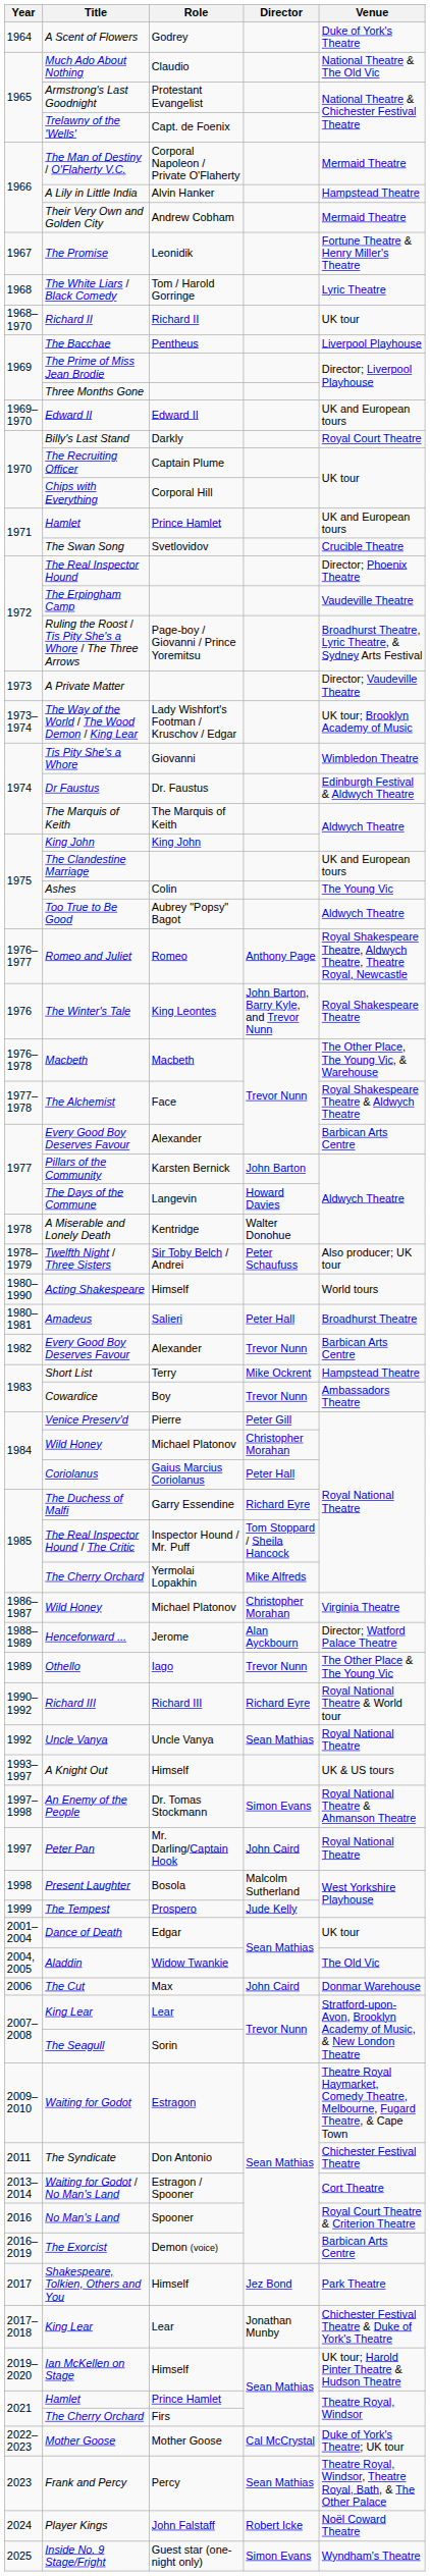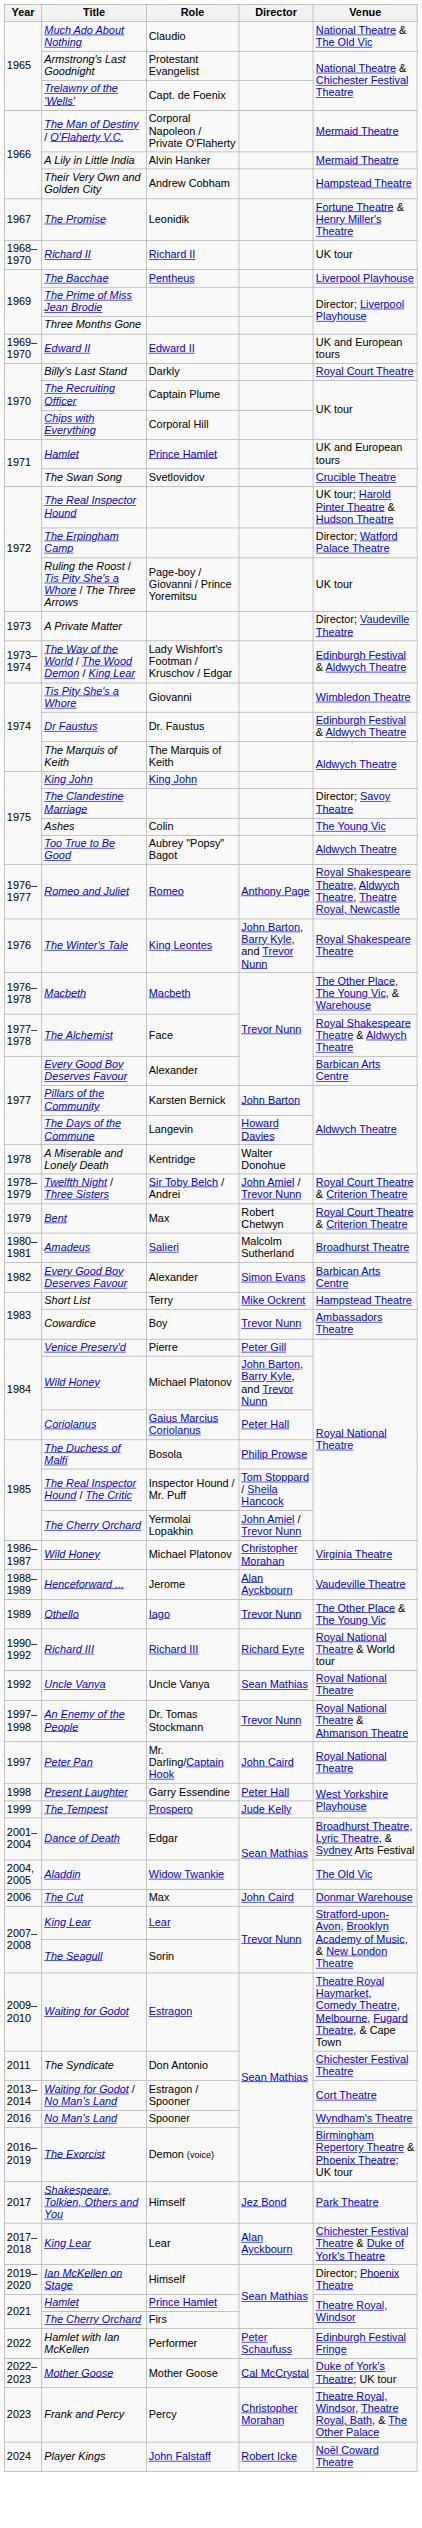- row: 1964 | A Scent of Flowers | Godrey | Duke of York's Theatre
A Lily in Little India | Venue: Hampstead Theatre -> Mermaid Theatre
Their Very Own and Golden City | Venue: Mermaid Theatre -> Hampstead Theatre
- row: 1968 | The White Liars / Black Comedy | Tom / Harold Gorringe | Lyric Theatre
The Real Inspector Hound | Venue: Director; Phoenix Theatre -> UK tour; Harold Pinter Theatre & Hudson Theatre
The Erpingham Camp | Venue: Vaudeville Theatre -> Director; Watford Palace Theatre
Ruling the Roost / Tis Pity She's a Whore / The Three Arrows | Venue: Broadhurst Theatre, Lyric Theatre, & Sydney Arts Festival -> UK tour
The Way of the World / The Wood Demon / King Lear | Venue: UK tour; Brooklyn Academy of Music -> Edinburgh Festival & Aldwych Theatre
The Clandestine Marriage | Venue: UK and European tours -> Director; Savoy Theatre
Twelfth Night / Three Sisters | Director: Peter Schaufuss -> John Amiel / Trevor Nunn
Twelfth Night / Three Sisters | Venue: Also producer; UK tour -> Royal Court Theatre & Criterion Theatre
+ row: 1979 | Bent | Max | Robert Chetwyn | Royal Court Theatre & Criterion Theatre
- row: 1980–1990 | Acting Shakespeare | Himself | World tours
Amadeus | Director: Peter Hall -> Malcolm Sutherland
1982 / Every Good Boy Deserves Favour | Director: Trevor Nunn -> Simon Evans
1984 / Wild Honey | Director: Christopher Morahan -> John Barton, Barry Kyle, and Trevor Nunn
The Duchess of Malfi | Role: Garry Essendine -> Bosola
The Duchess of Malfi | Director: Richard Eyre -> Philip Prowse
1985 / The Cherry Orchard | Director: Mike Alfreds -> John Amiel / Trevor Nunn
Henceforward ... | Venue: Director; Watford Palace Theatre -> Vaudeville Theatre
- row: 1993–1997 | A Knight Out | Himself | UK & US tours
An Enemy of the People | Director: Simon Evans -> Trevor Nunn
Present Laughter | Role: Bosola -> Garry Essendine
Present Laughter | Director: Malcolm Sutherland -> Peter Hall
Dance of Death | Venue: UK tour -> Broadhurst Theatre, Lyric Theatre, & Sydney Arts Festival
No Man's Land | Venue: Royal Court Theatre & Criterion Theatre -> Wyndham's Theatre
The Exorcist | Venue: Barbican Arts Centre -> Birmingham Repertory Theatre & Phoenix Theatre; UK tour
2017–2018 / King Lear | Director: Jonathan Munby -> Alan Ayckbourn
Ian McKellen on Stage | Venue: UK tour; Harold Pinter Theatre & Hudson Theatre -> Director; Phoenix Theatre
+ row: 2022 | Hamlet with Ian McKellen | Performer | Peter Schaufuss | Edinburgh Festival Fringe
Frank and Percy | Director: Sean Mathias -> Christopher Morahan
- row: 2025 | Inside No. 9 Stage/Fright | Guest star (one-night only) | Simon Evans | Wyndham's Theatre
